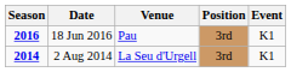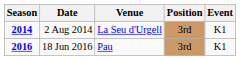rows swapped: 2 Aug 2014 <-> 18 Jun 2016
